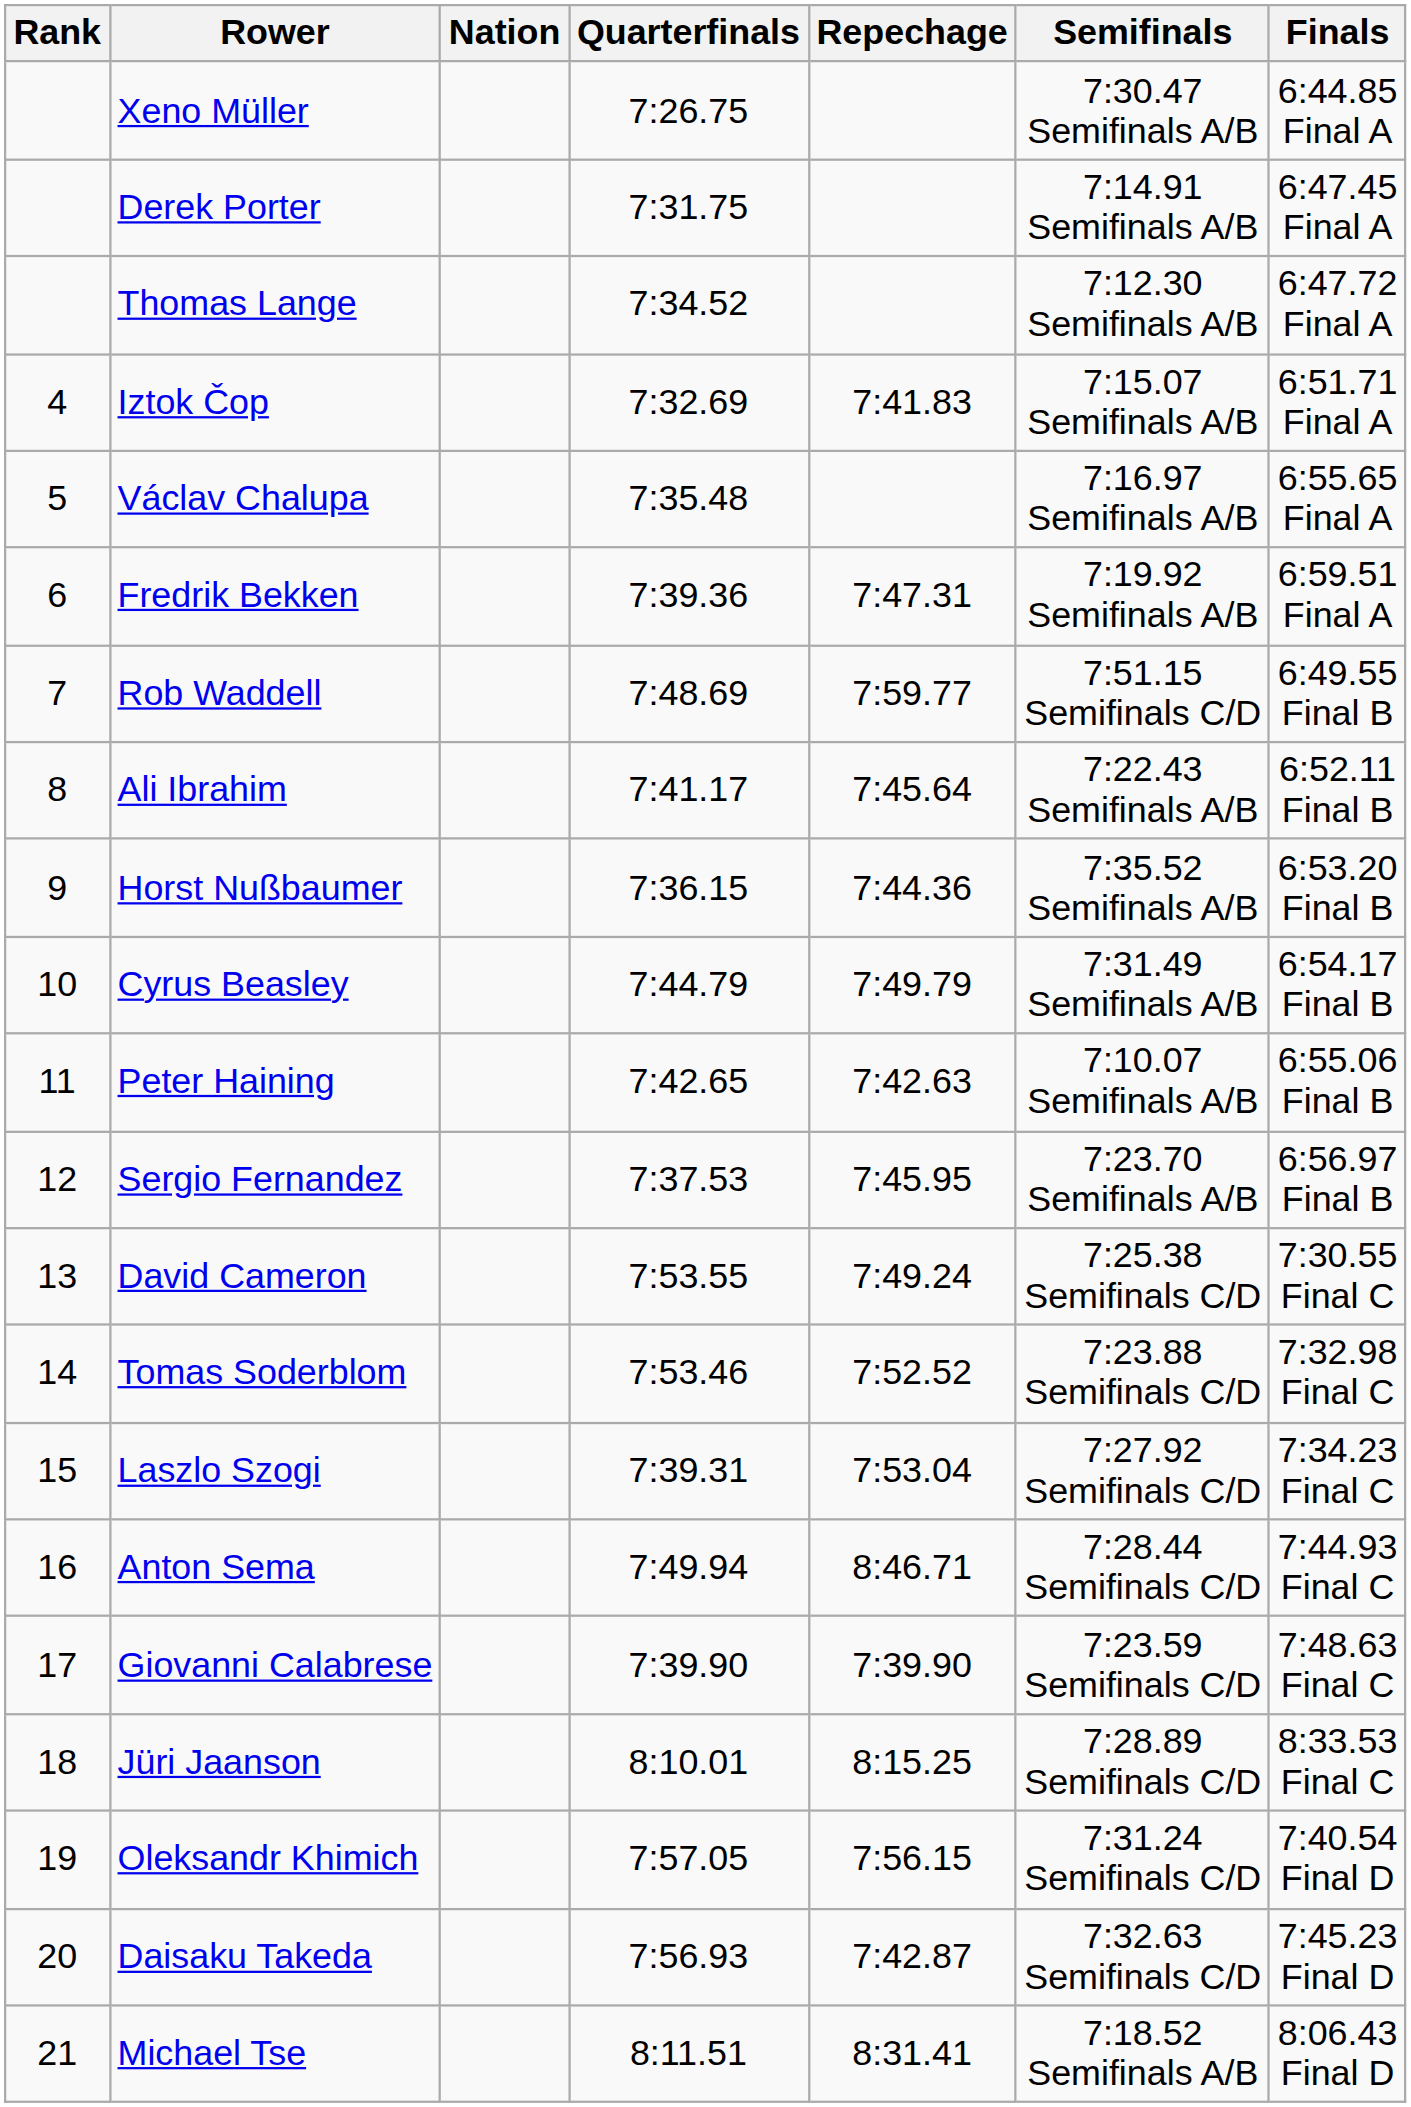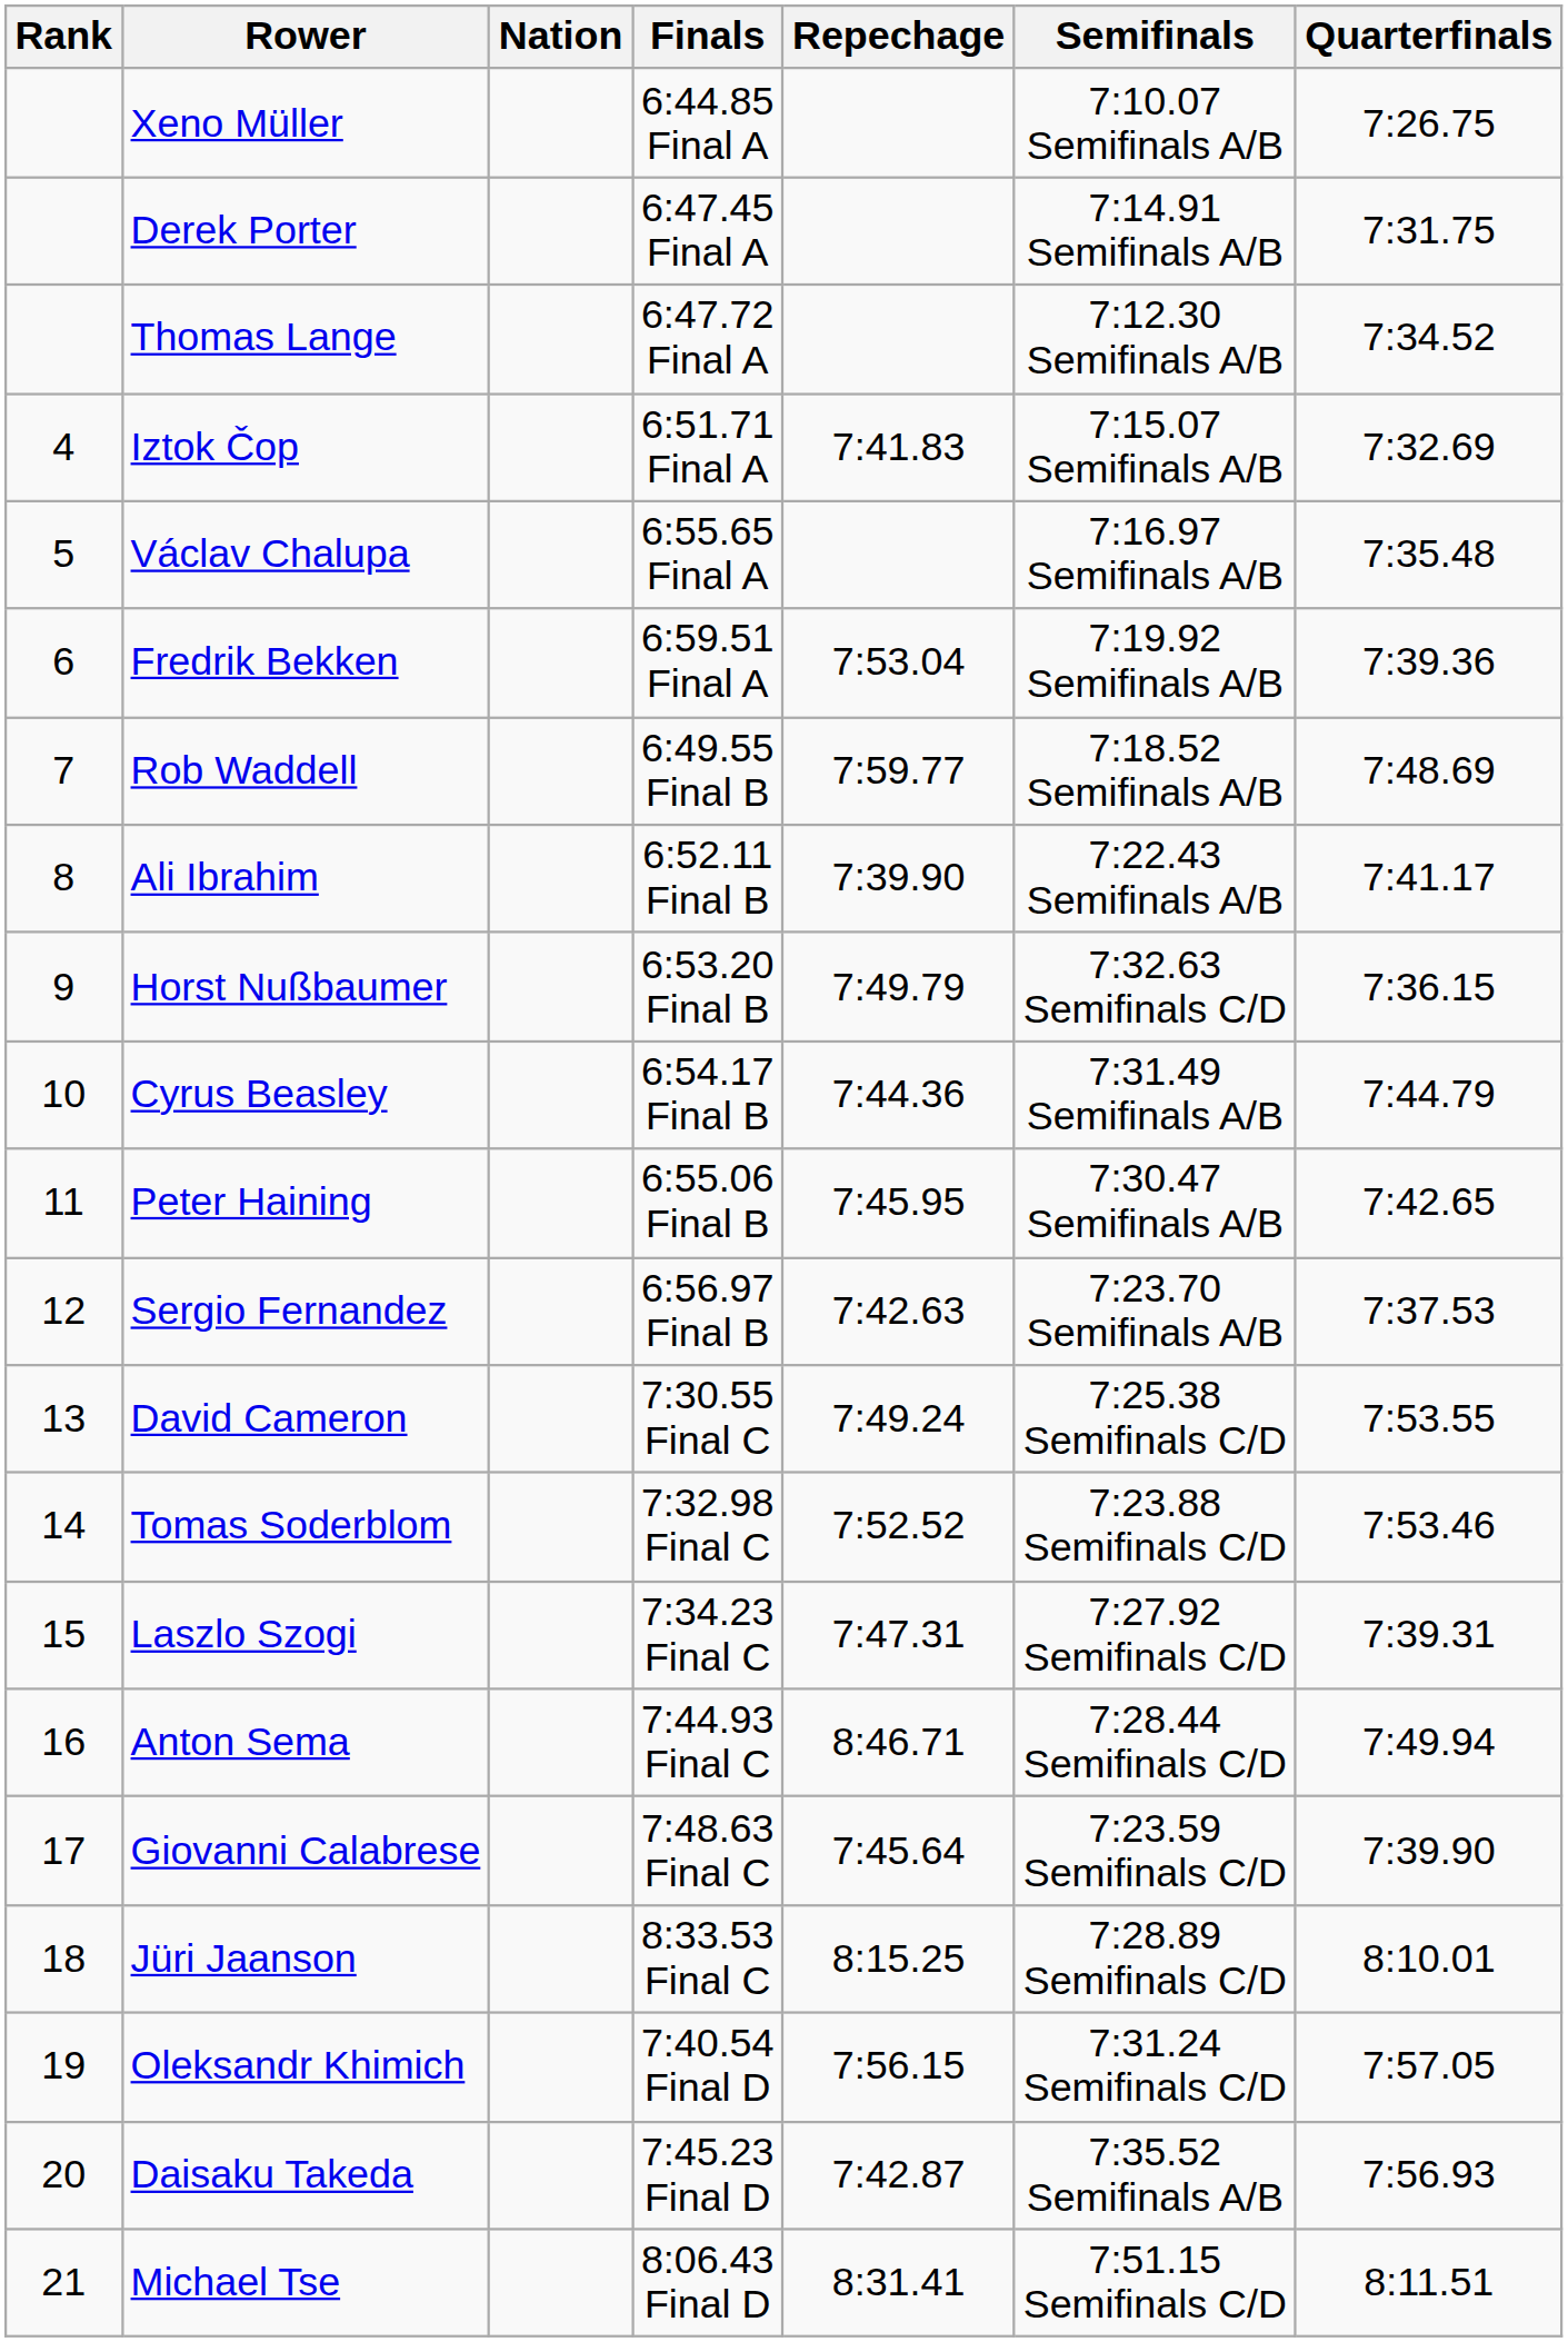columns swapped: Quarterfinals <-> Finals
Xeno Müller | Semifinals: 7:30.47 Semifinals A/B -> 7:10.07 Semifinals A/B
Fredrik Bekken | Repechage: 7:47.31 -> 7:53.04
Rob Waddell | Semifinals: 7:51.15 Semifinals C/D -> 7:18.52 Semifinals A/B
Ali Ibrahim | Repechage: 7:45.64 -> 7:39.90
Horst Nußbaumer | Repechage: 7:44.36 -> 7:49.79
Horst Nußbaumer | Semifinals: 7:35.52 Semifinals A/B -> 7:32.63 Semifinals C/D
Cyrus Beasley | Repechage: 7:49.79 -> 7:44.36
Peter Haining | Repechage: 7:42.63 -> 7:45.95
Peter Haining | Semifinals: 7:10.07 Semifinals A/B -> 7:30.47 Semifinals A/B
Sergio Fernandez | Repechage: 7:45.95 -> 7:42.63
Laszlo Szogi | Repechage: 7:53.04 -> 7:47.31
Giovanni Calabrese | Repechage: 7:39.90 -> 7:45.64
Daisaku Takeda | Semifinals: 7:32.63 Semifinals C/D -> 7:35.52 Semifinals A/B
Michael Tse | Semifinals: 7:18.52 Semifinals A/B -> 7:51.15 Semifinals C/D
